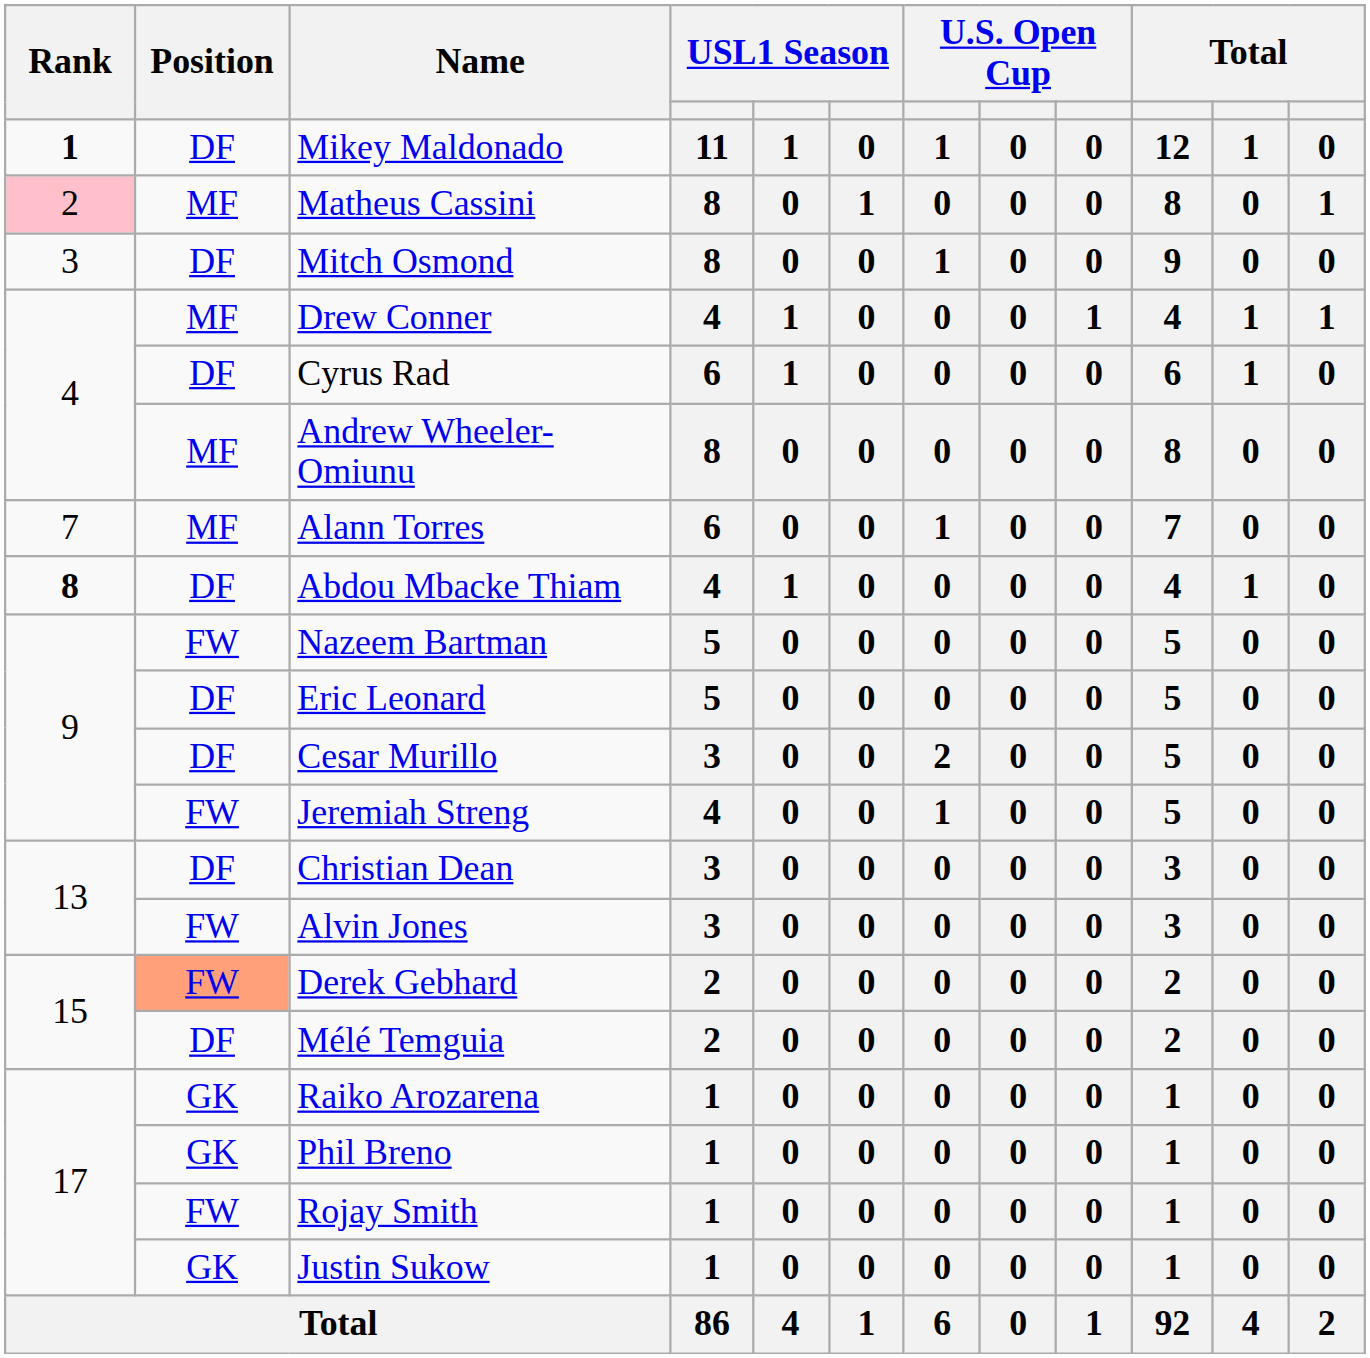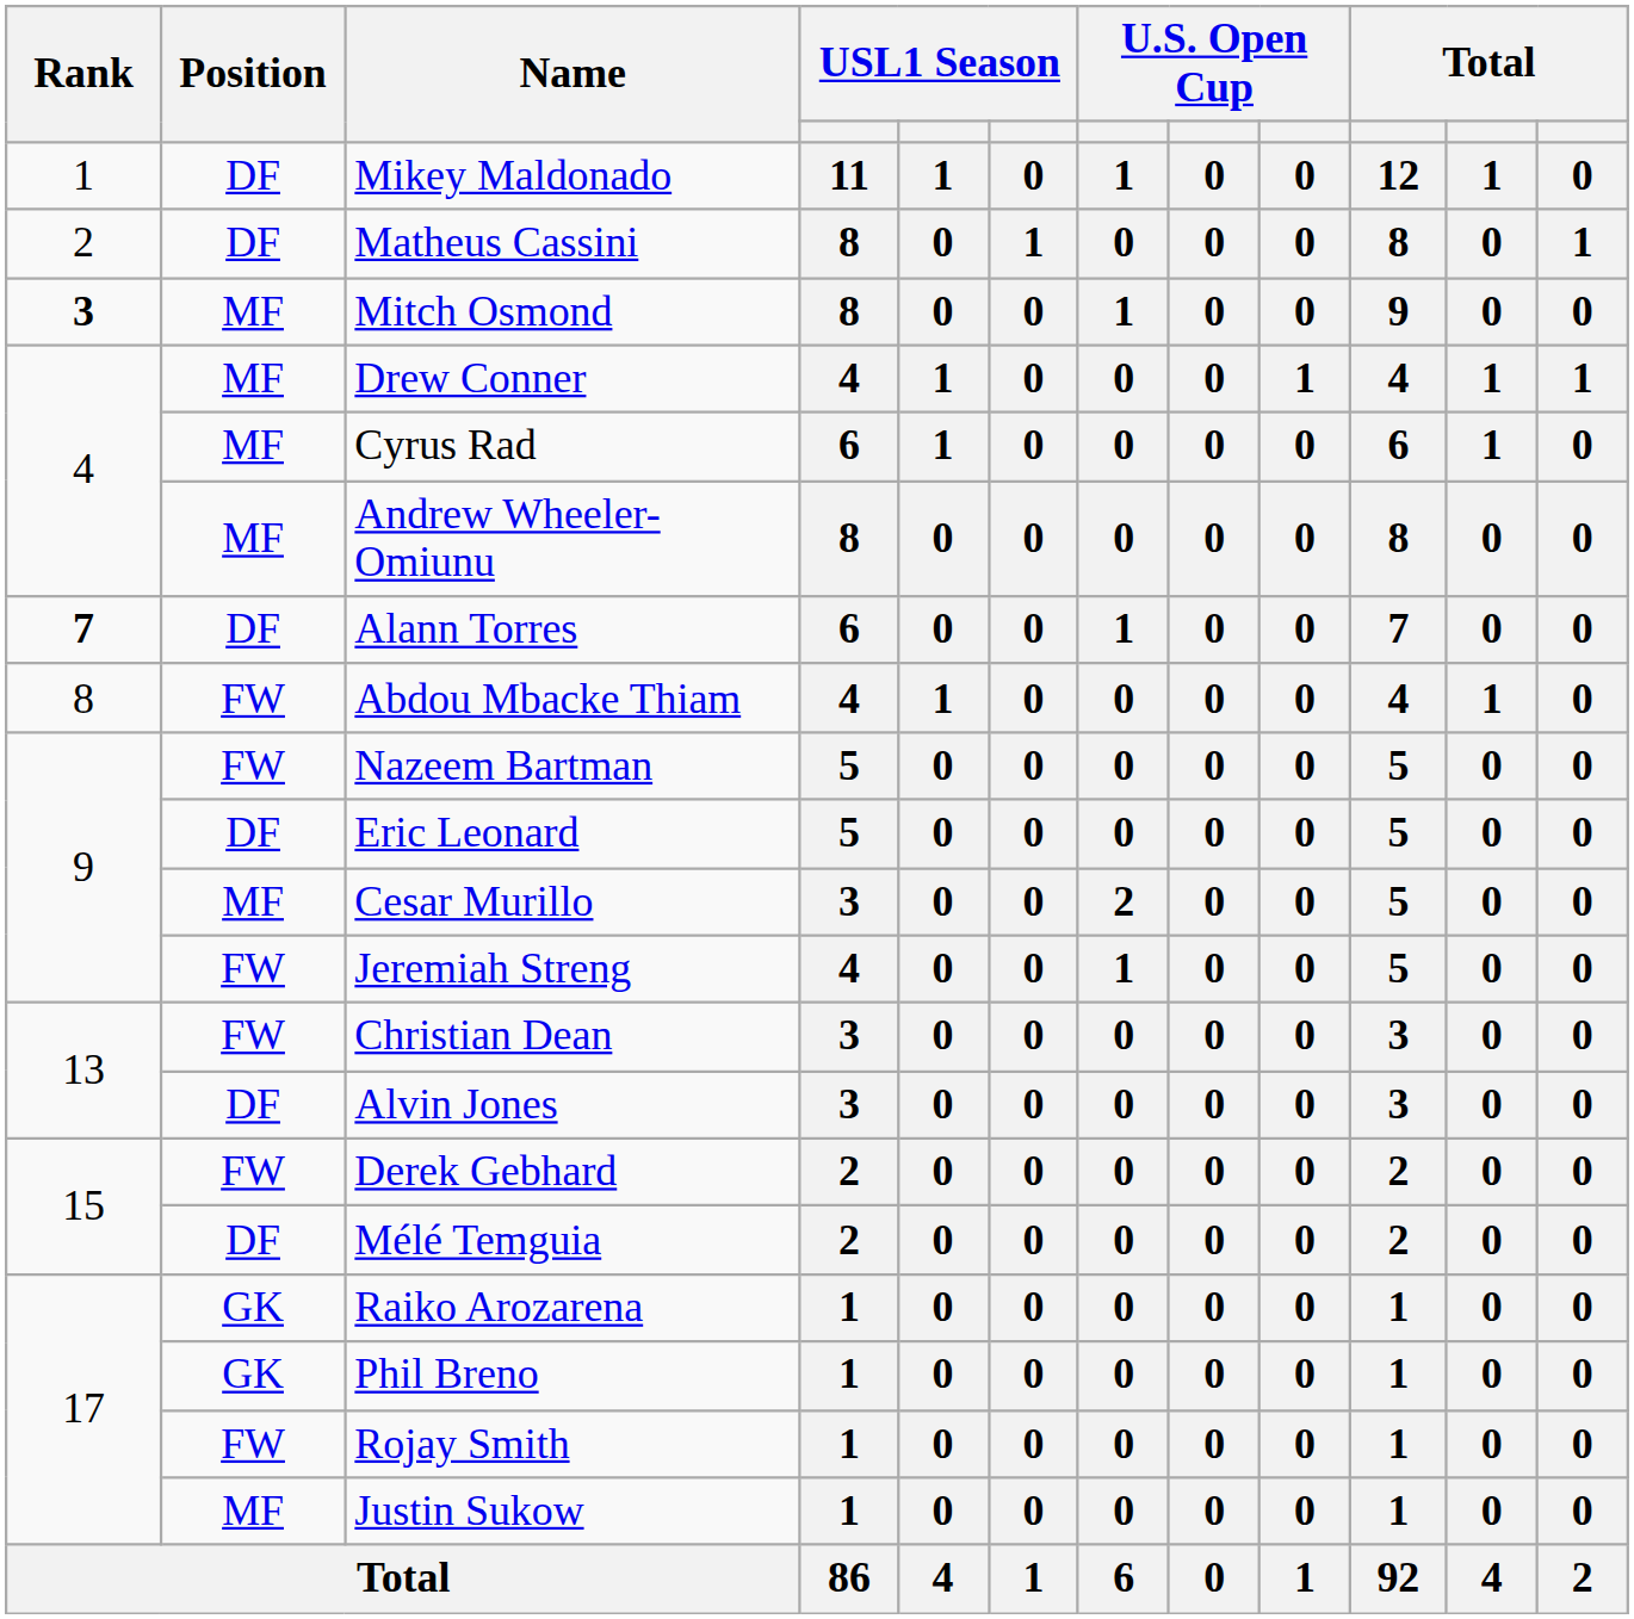Mikey Maldonado | Rank: bold -> normal
Matheus Cassini | Rank: pink background -> no background
Matheus Cassini | Position: MF -> DF
Mitch Osmond | Rank: normal -> bold
Mitch Osmond | Position: DF -> MF
Cyrus Rad | Position: DF -> MF
Alann Torres | Rank: normal -> bold
Alann Torres | Position: MF -> DF
Abdou Mbacke Thiam | Rank: bold -> normal
Abdou Mbacke Thiam | Position: DF -> FW
Cesar Murillo | Position: DF -> MF
Christian Dean | Position: DF -> FW
Alvin Jones | Position: FW -> DF
Derek Gebhard | Position: lightsalmon background -> no background
Justin Sukow | Position: GK -> MF
